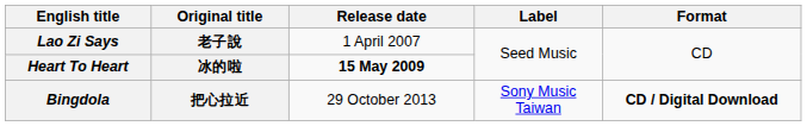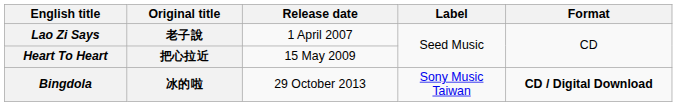Heart To Heart | Original title: 冰的啦 -> 把心拉近
Heart To Heart | Release date: bold -> normal
Bingdola | Original title: 把心拉近 -> 冰的啦
